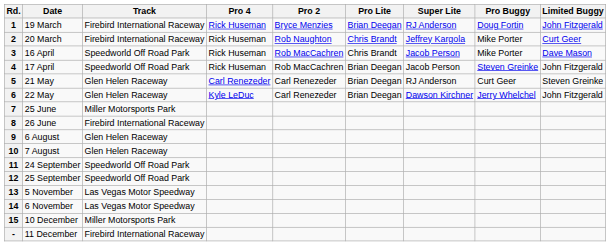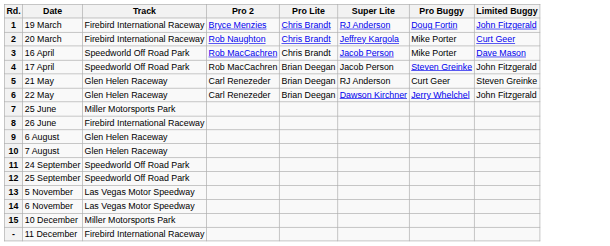- column: Pro 4 | Rick Huseman | Rick Huseman | Rick Huseman | Rick Huseman | Carl Renezeder | Kyle LeDuc
1 | Pro Lite: Brian Deegan -> Chris Brandt
